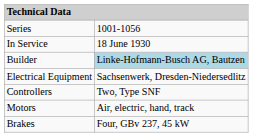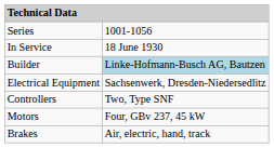Motors | column 2: Air, electric, hand, track -> Four, GBv 237, 45 kW
Brakes | column 2: Four, GBv 237, 45 kW -> Air, electric, hand, track
